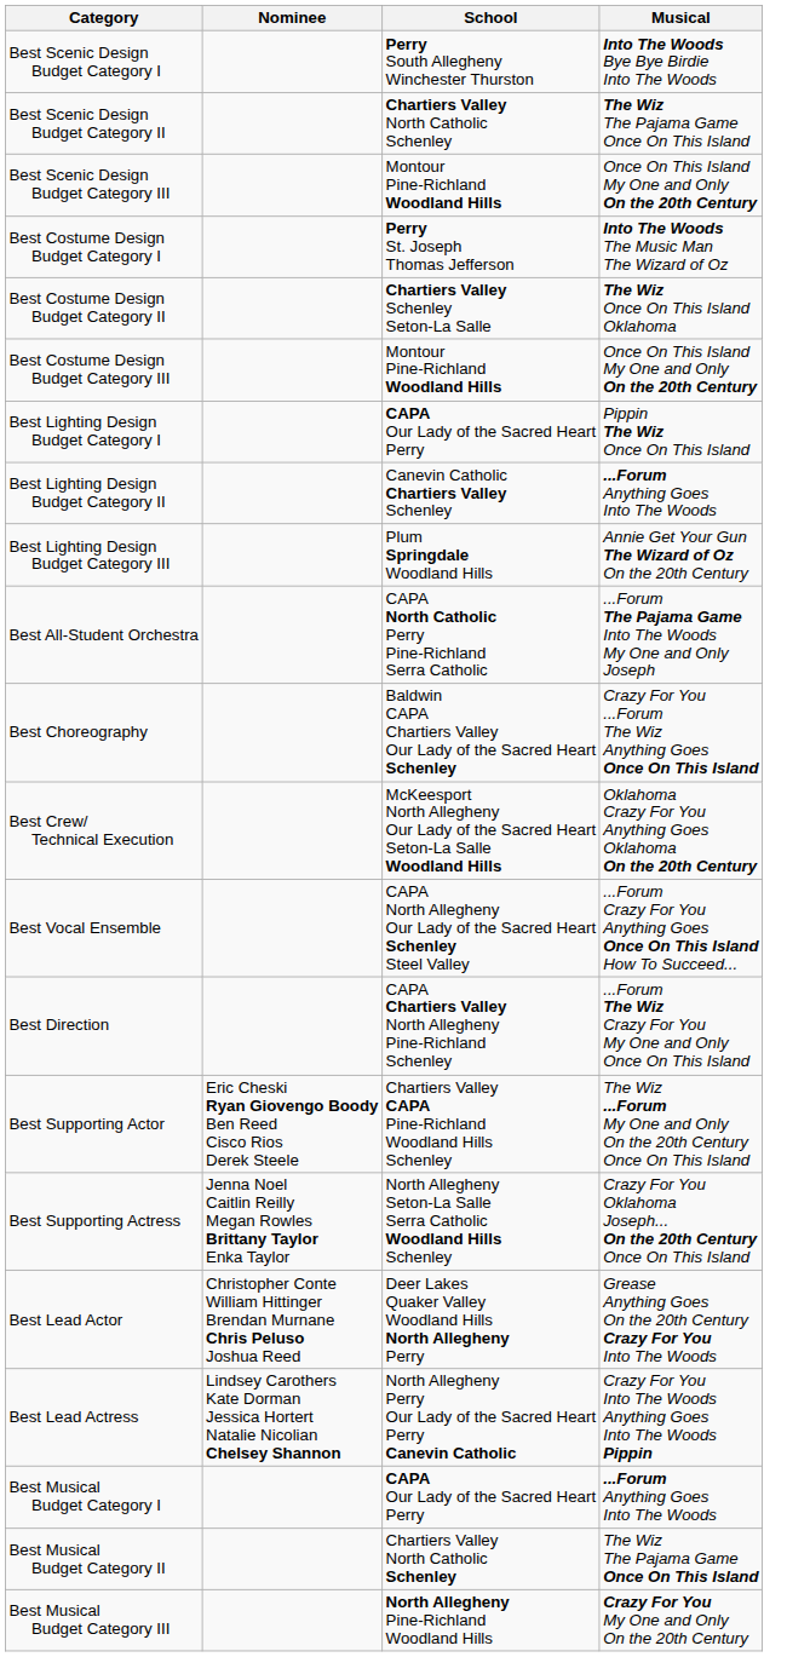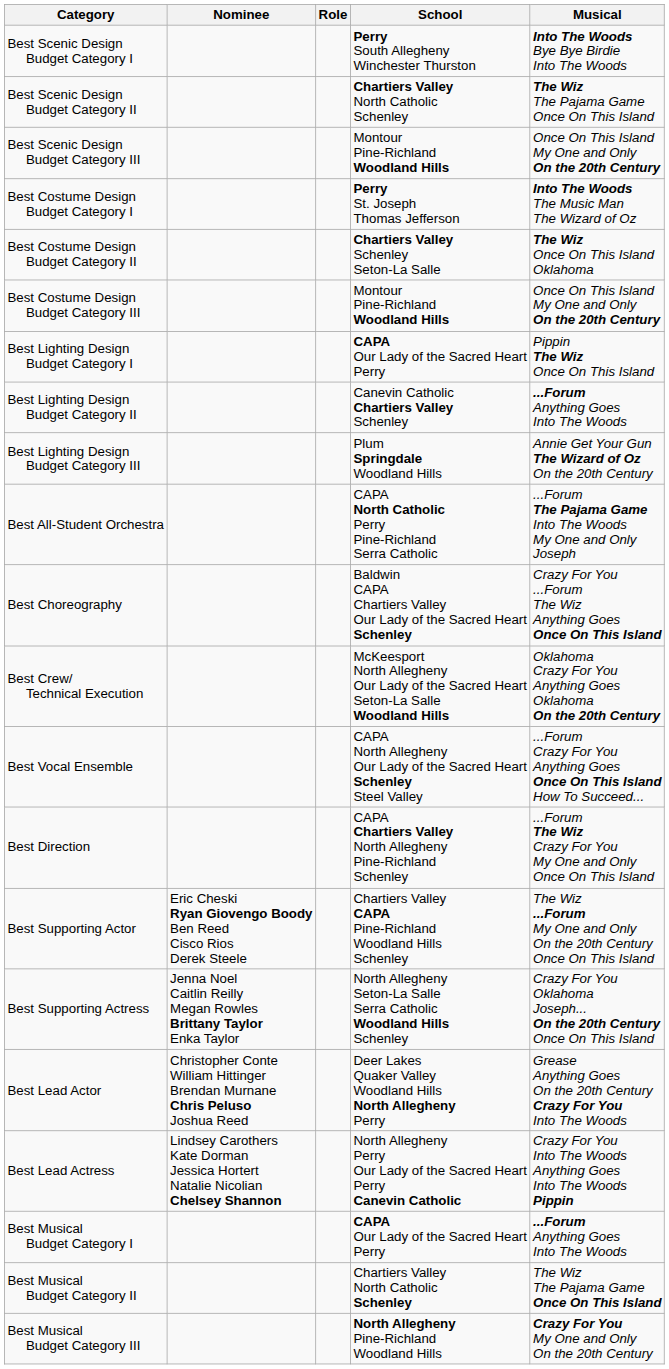+ column: Role
